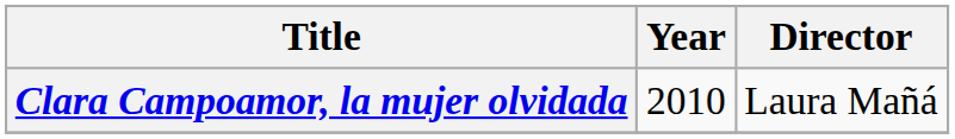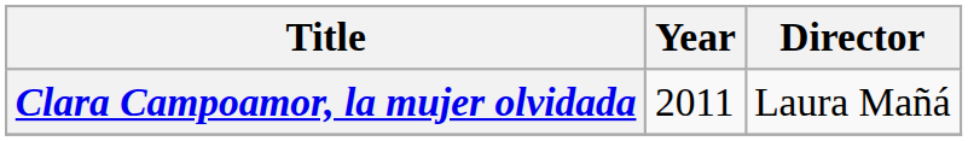Clara Campoamor, la mujer olvidada | Year: 2010 -> 2011
